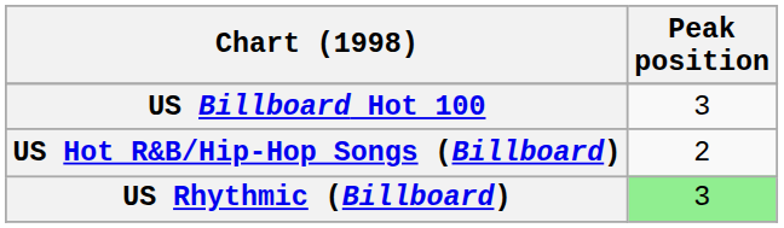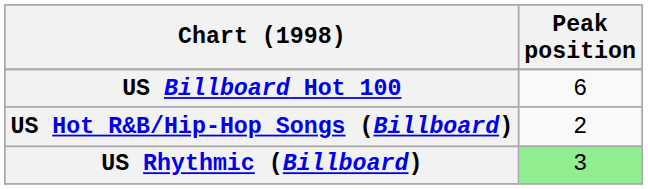US Billboard Hot 100 | Peak position: 3 -> 6
